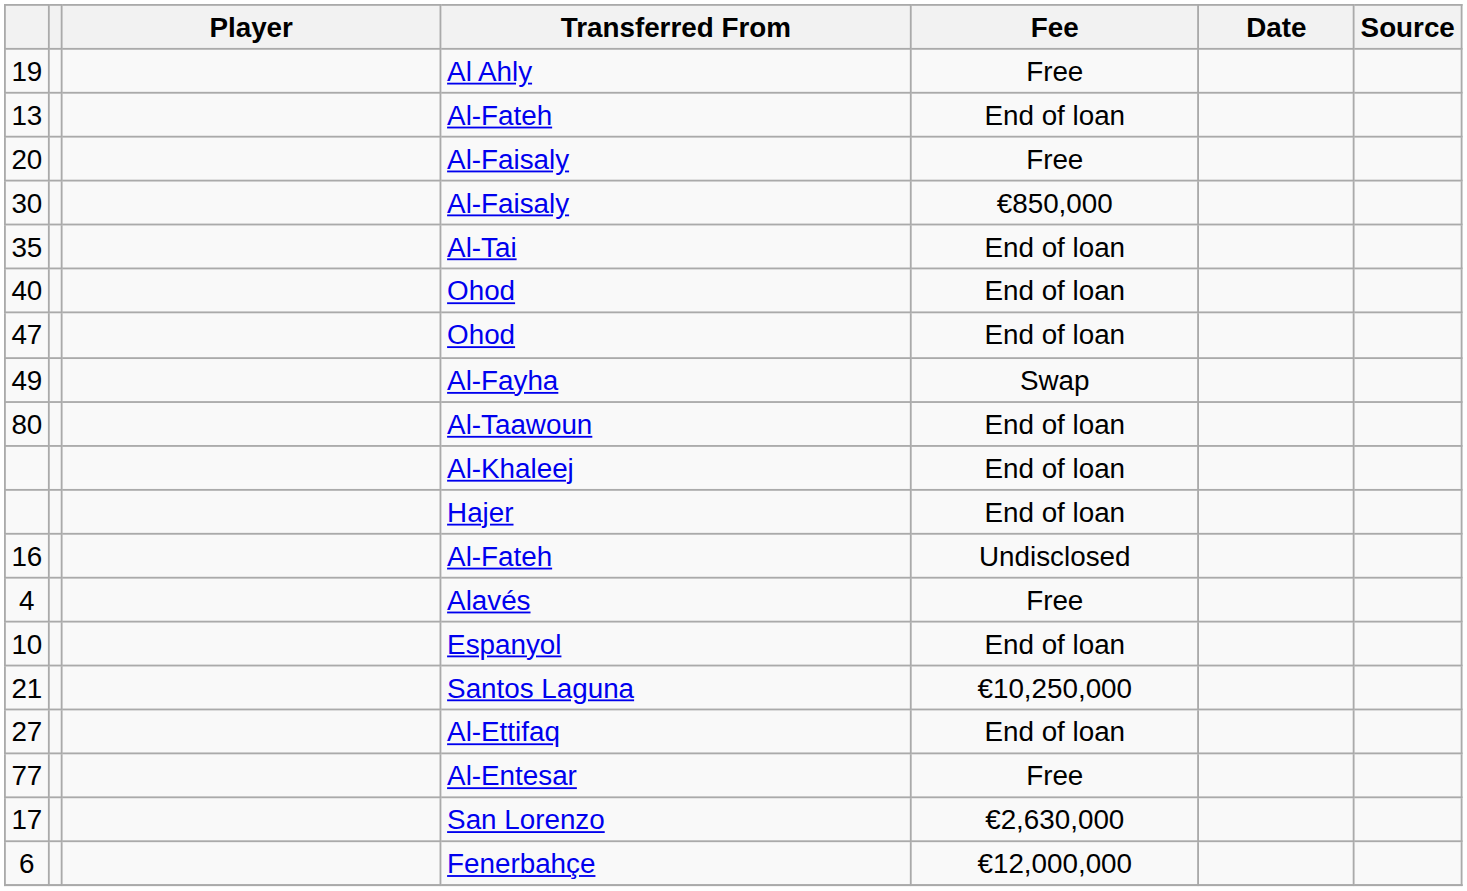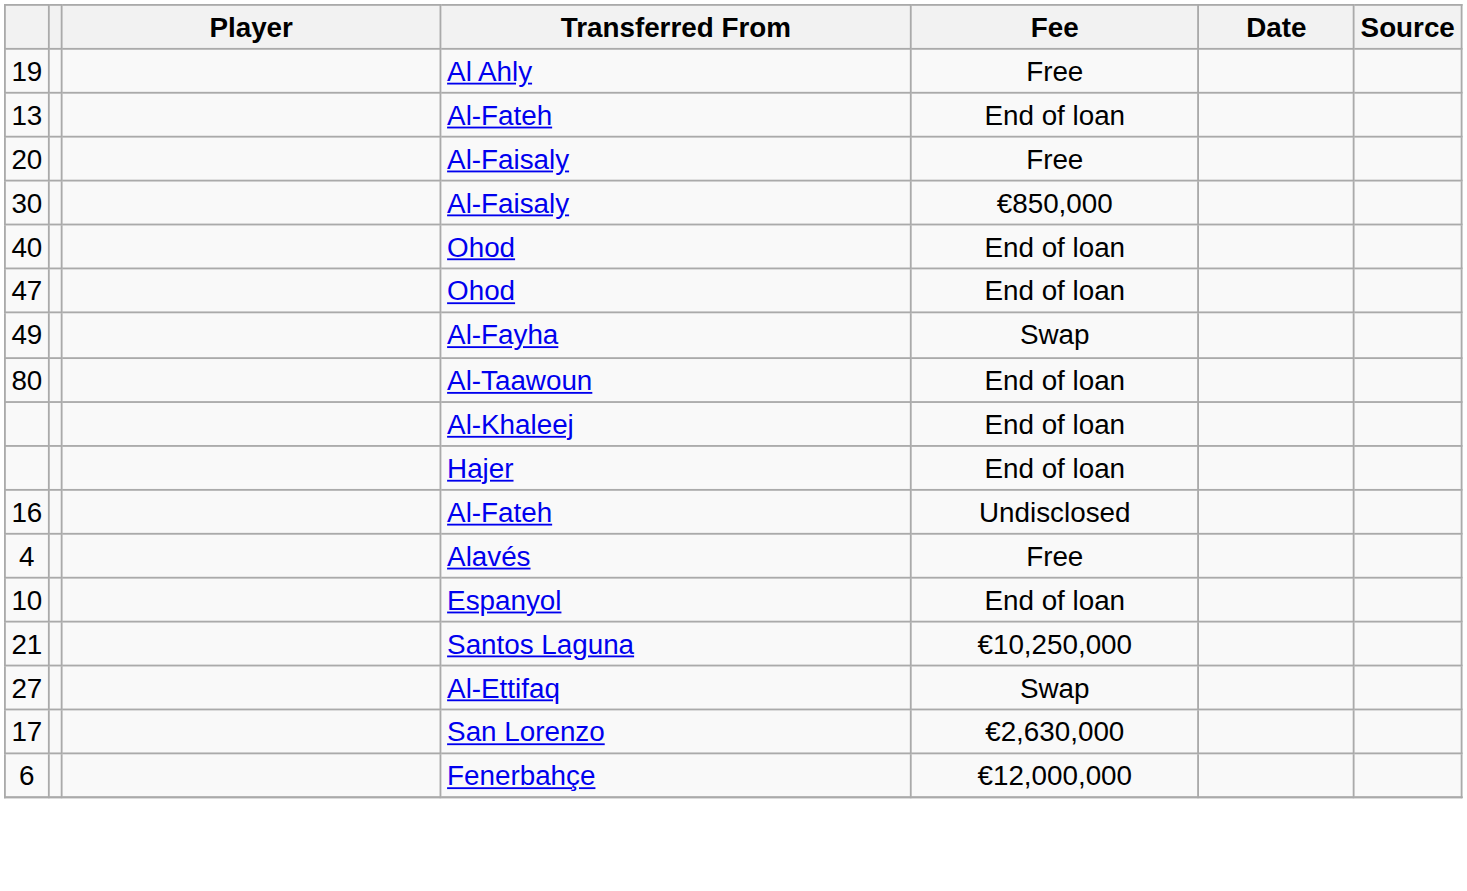- row: 35 | Al-Tai | End of loan
27 | Fee: End of loan -> Swap
- row: 77 | Al-Entesar | Free
